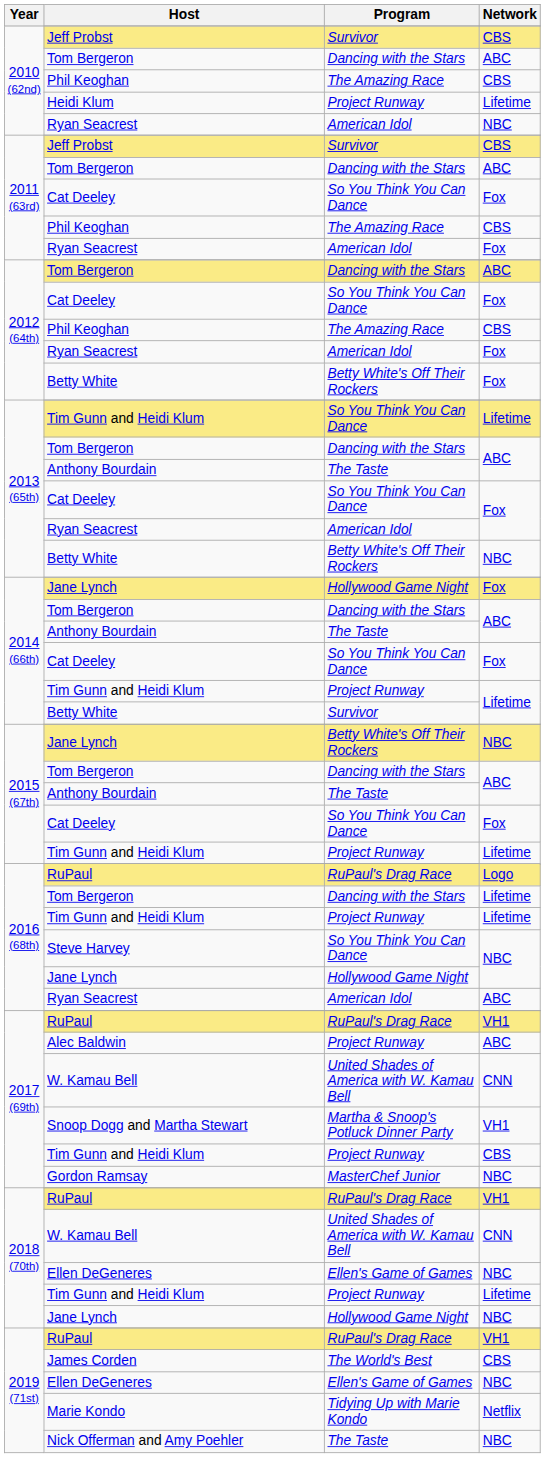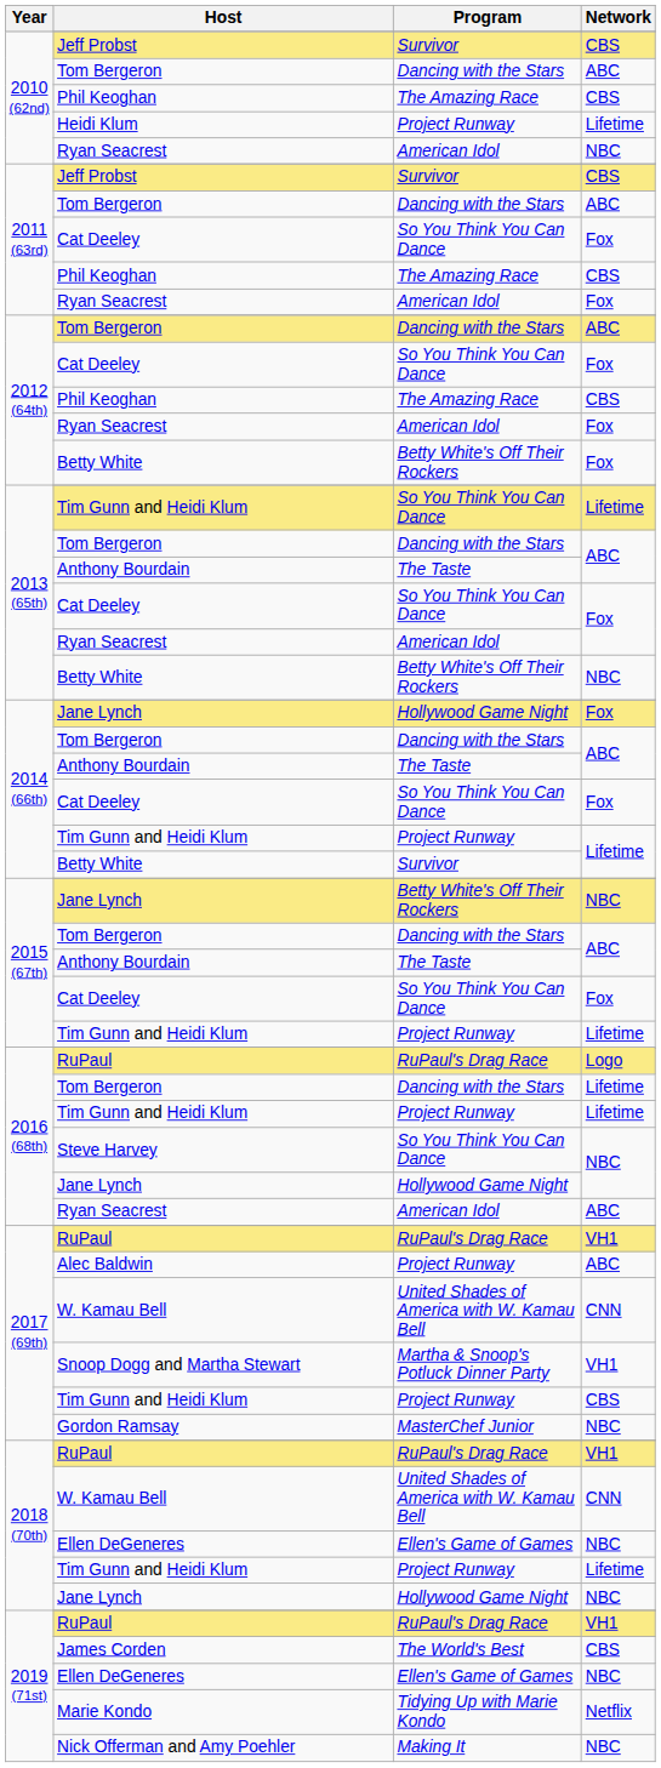Nick Offerman and Amy Poehler | Program: The Taste -> Making It
